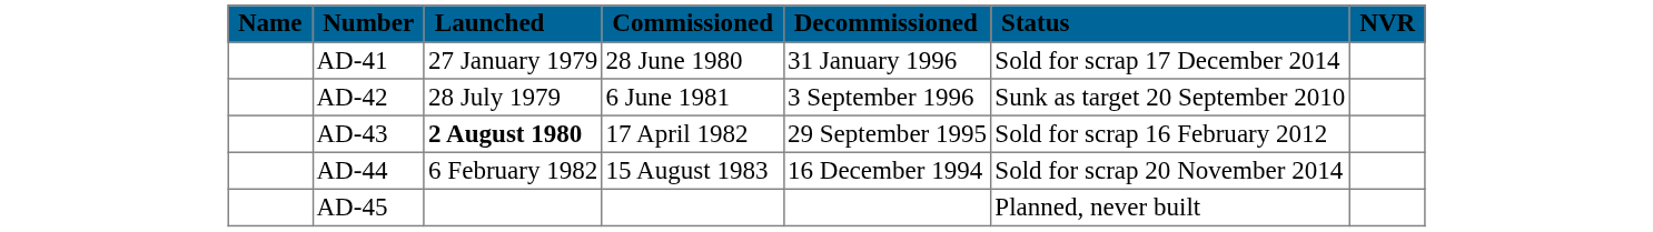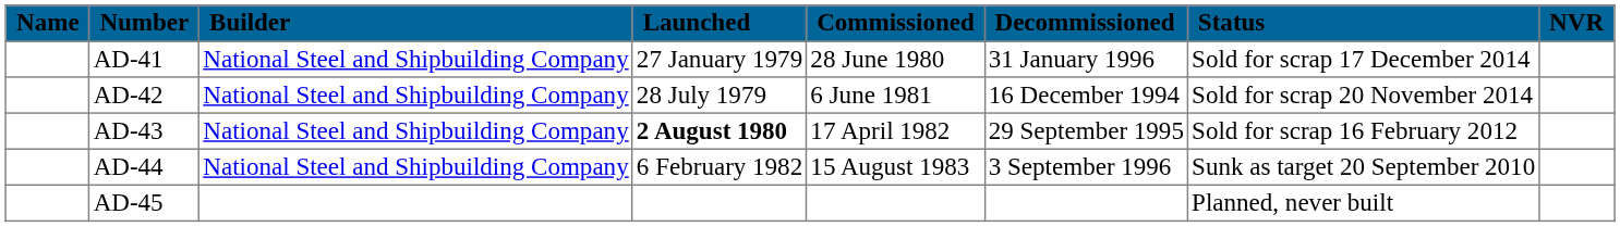+ column: Builder | National Steel and Shipbuilding Company | National Steel and Shipbuilding Company | National Steel and Shipbuilding Company | National Steel and Shipbuilding Company
AD-42 | Decommissioned: 3 September 1996 -> 16 December 1994
AD-42 | Status: Sunk as target 20 September 2010 -> Sold for scrap 20 November 2014
AD-44 | Decommissioned: 16 December 1994 -> 3 September 1996
AD-44 | Status: Sold for scrap 20 November 2014 -> Sunk as target 20 September 2010
